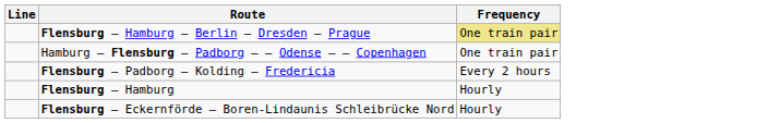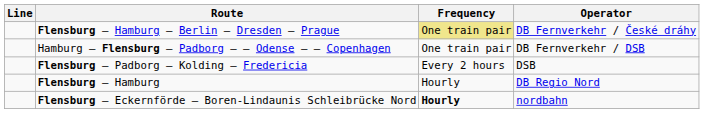+ column: Operator | DB Fernverkehr / České dráhy | DB Fernverkehr / DSB | DSB | DB Regio Nord | nordbahn
Flensburg – Eckernförde – Boren-Lindaunis Schleibrücke Nord | Frequency: normal -> bold
